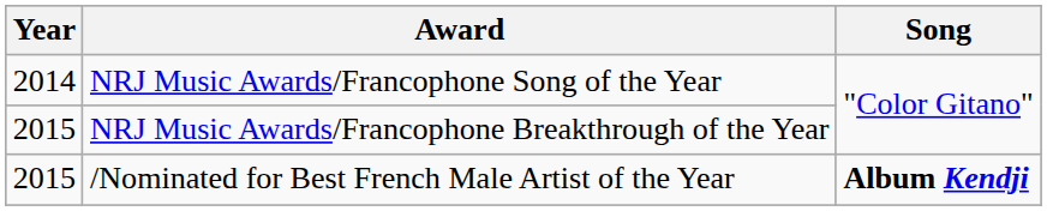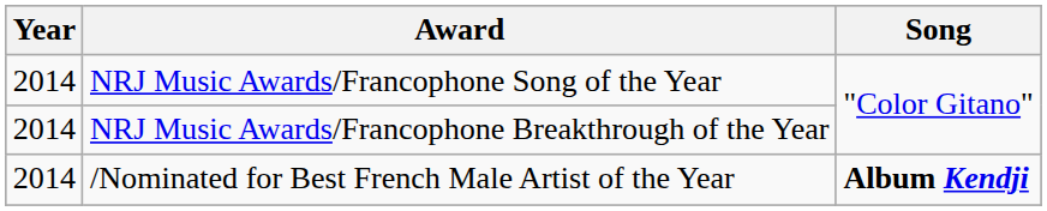NRJ Music Awards/Francophone Breakthrough of the Year | Year: 2015 -> 2014
/Nominated for Best French Male Artist of the Year | Year: 2015 -> 2014
